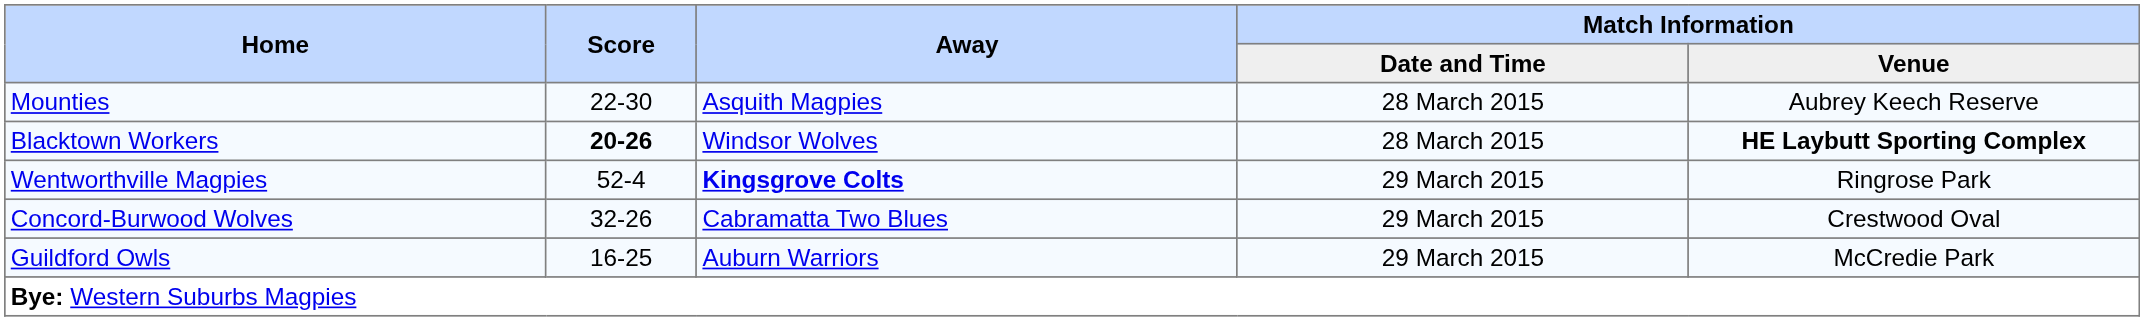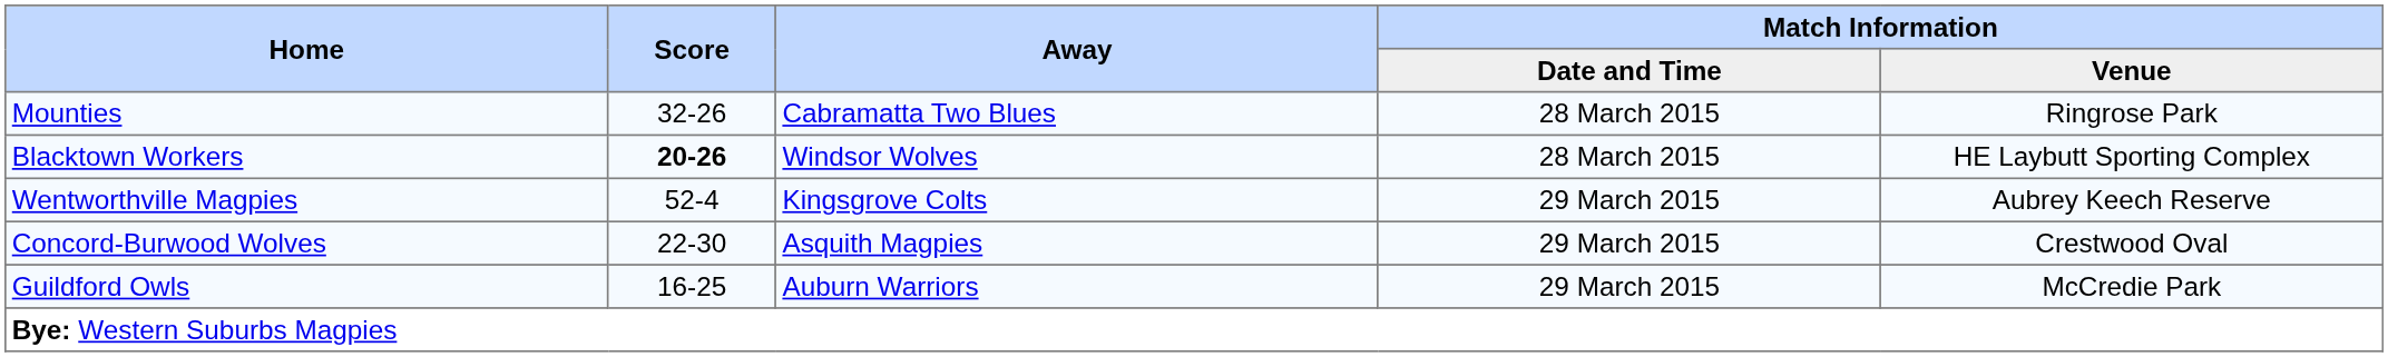Mounties | Score: 22-30 -> 32-26
Mounties | Away: Asquith Magpies -> Cabramatta Two Blues
Mounties | Match Information / Venue: Aubrey Keech Reserve -> Ringrose Park
Blacktown Workers | Match Information / Venue: bold -> normal
Wentworthville Magpies | Away: bold -> normal
Wentworthville Magpies | Match Information / Venue: Ringrose Park -> Aubrey Keech Reserve
Concord-Burwood Wolves | Score: 32-26 -> 22-30
Concord-Burwood Wolves | Away: Cabramatta Two Blues -> Asquith Magpies
